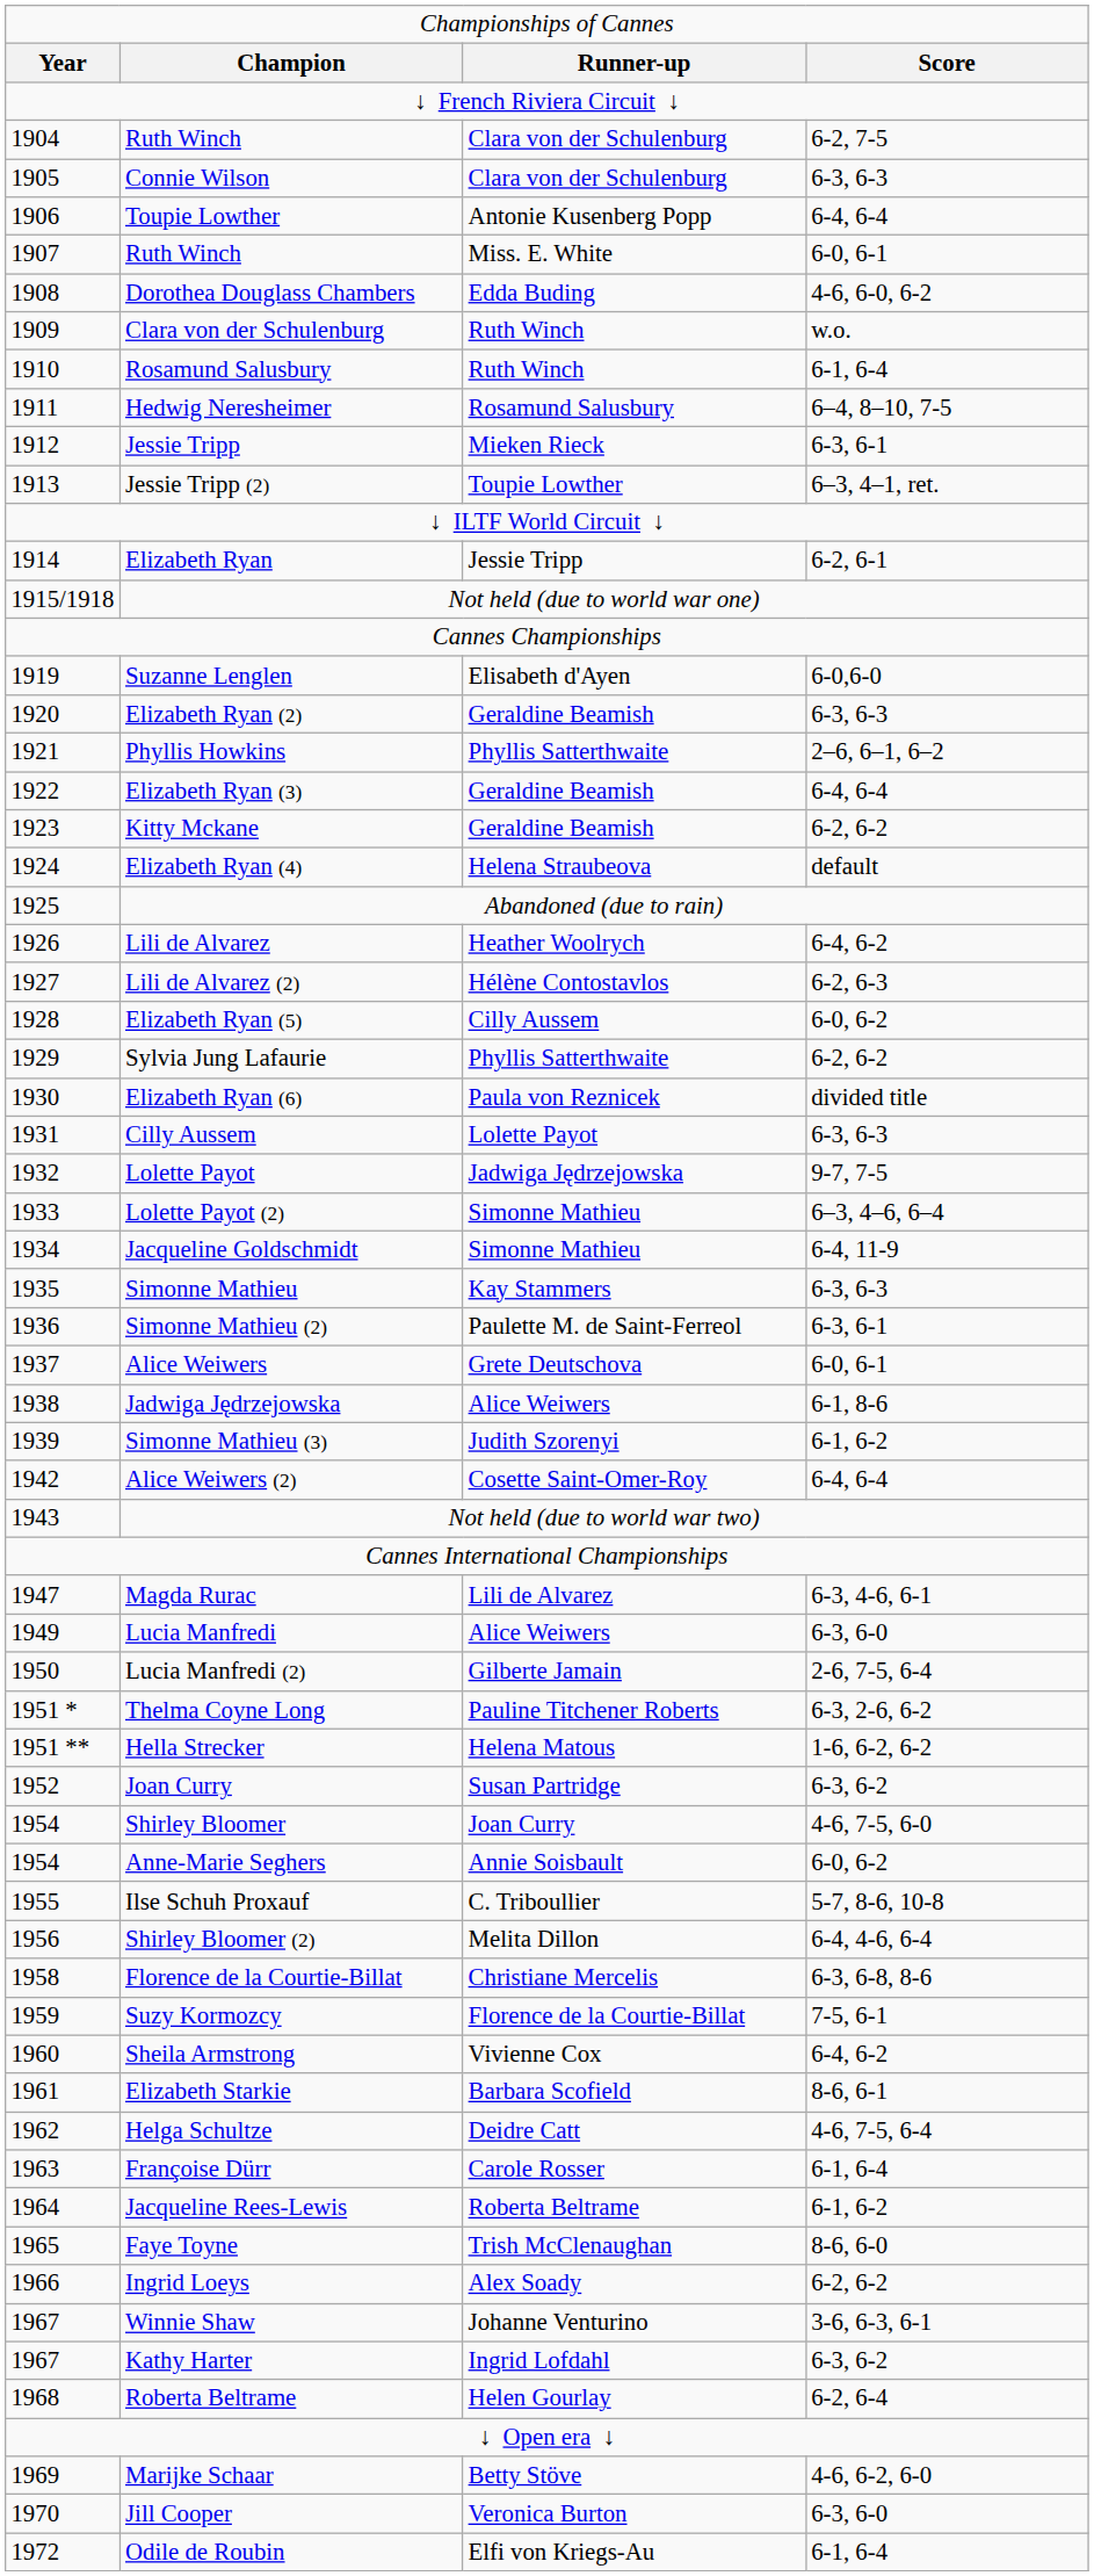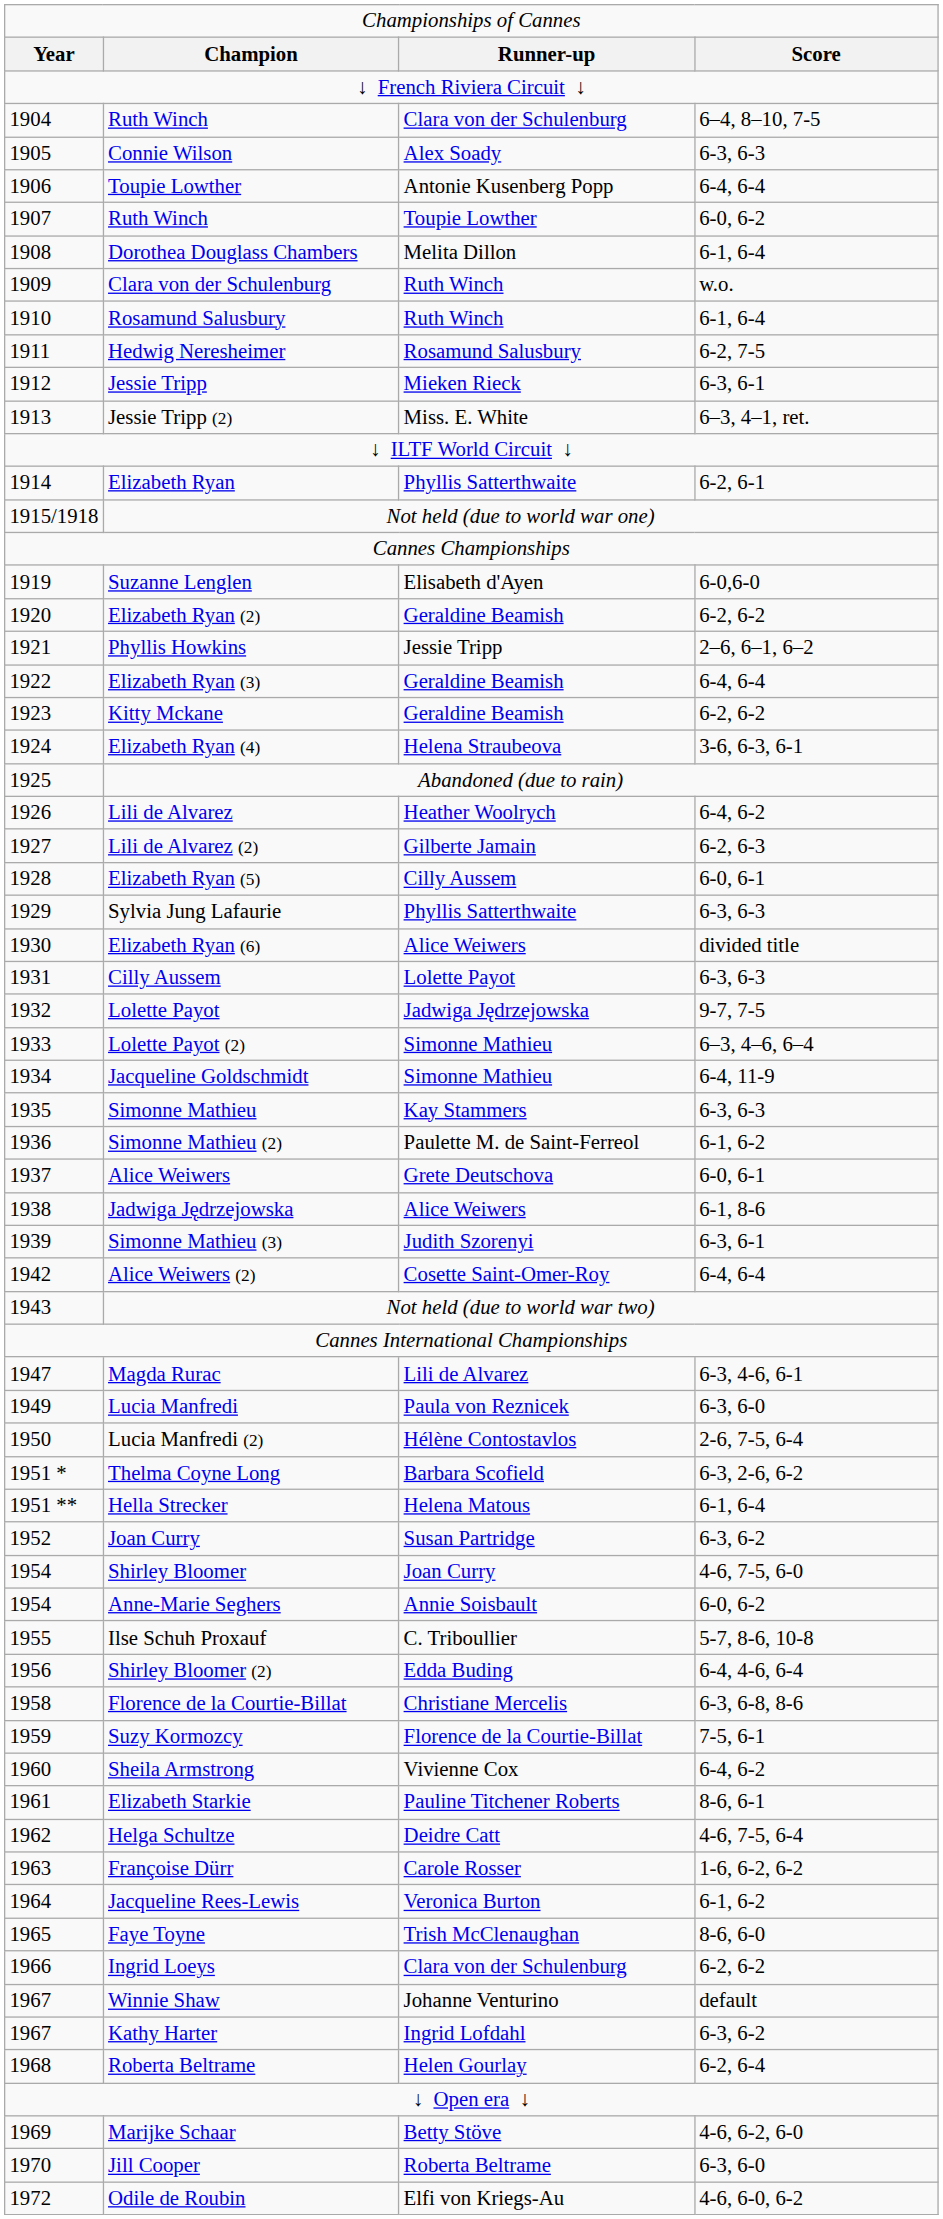1904 / Ruth Winch | column 4: 6-2, 7-5 -> 6–4, 8–10, 7-5
Connie Wilson | column 3: Clara von der Schulenburg -> Alex Soady
1907 / Ruth Winch | column 3: Miss. E. White -> Toupie Lowther
1907 / Ruth Winch | column 4: 6-0, 6-1 -> 6-0, 6-2
Dorothea Douglass Chambers | column 3: Edda Buding -> Melita Dillon
Dorothea Douglass Chambers | column 4: 4-6, 6-0, 6-2 -> 6-1, 6-4
Hedwig Neresheimer | column 4: 6–4, 8–10, 7-5 -> 6-2, 7-5
Jessie Tripp (2) | column 3: Toupie Lowther -> Miss. E. White
Elizabeth Ryan | column 3: Jessie Tripp -> Phyllis Satterthwaite
Elizabeth Ryan (2) | column 4: 6-3, 6-3 -> 6-2, 6-2
Phyllis Howkins | column 3: Phyllis Satterthwaite -> Jessie Tripp
Elizabeth Ryan (4) | column 4: default -> 3-6, 6-3, 6-1
Lili de Alvarez (2) | column 3: Hélène Contostavlos -> Gilberte Jamain
Elizabeth Ryan (5) | column 4: 6-0, 6-2 -> 6-0, 6-1
Sylvia Jung Lafaurie | column 4: 6-2, 6-2 -> 6-3, 6-3
Elizabeth Ryan (6) | column 3: Paula von Reznicek -> Alice Weiwers
Simonne Mathieu (2) | column 4: 6-3, 6-1 -> 6-1, 6-2
Simonne Mathieu (3) | column 4: 6-1, 6-2 -> 6-3, 6-1
Lucia Manfredi | column 3: Alice Weiwers -> Paula von Reznicek
Lucia Manfredi (2) | column 3: Gilberte Jamain -> Hélène Contostavlos
Thelma Coyne Long | column 3: Pauline Titchener Roberts -> Barbara Scofield
Hella Strecker | column 4: 1-6, 6-2, 6-2 -> 6-1, 6-4
Shirley Bloomer (2) | column 3: Melita Dillon -> Edda Buding
Elizabeth Starkie | column 3: Barbara Scofield -> Pauline Titchener Roberts
Françoise Dürr | column 4: 6-1, 6-4 -> 1-6, 6-2, 6-2
Jacqueline Rees-Lewis | column 3: Roberta Beltrame -> Veronica Burton
Ingrid Loeys | column 3: Alex Soady -> Clara von der Schulenburg
Winnie Shaw | column 4: 3-6, 6-3, 6-1 -> default
Jill Cooper | column 3: Veronica Burton -> Roberta Beltrame
Odile de Roubin | column 4: 6-1, 6-4 -> 4-6, 6-0, 6-2
